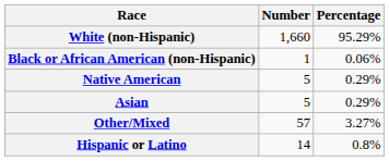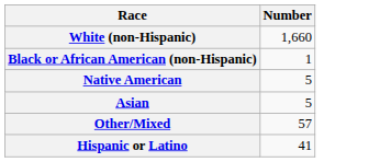- column: Percentage | 95.29% | 0.06% | 0.29% | 0.29% | 3.27% | 0.8%
Hispanic or Latino | Number: 14 -> 41
